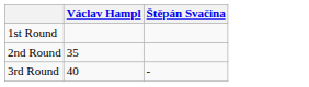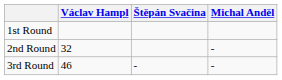+ column: Michal Anděl | - | -
2nd Round | Václav Hampl: 35 -> 32
3rd Round | Václav Hampl: 40 -> 46
